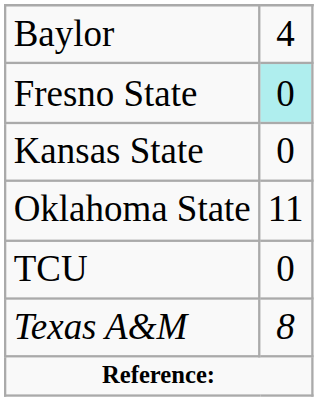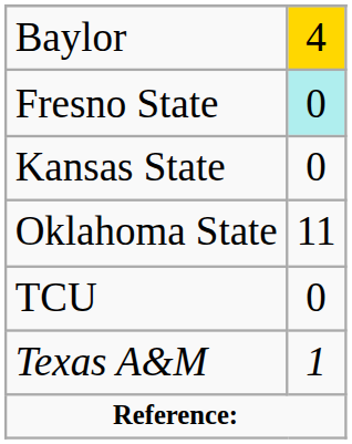Baylor | column 2: no background -> gold background
Texas A&M | column 2: 8 -> 1
